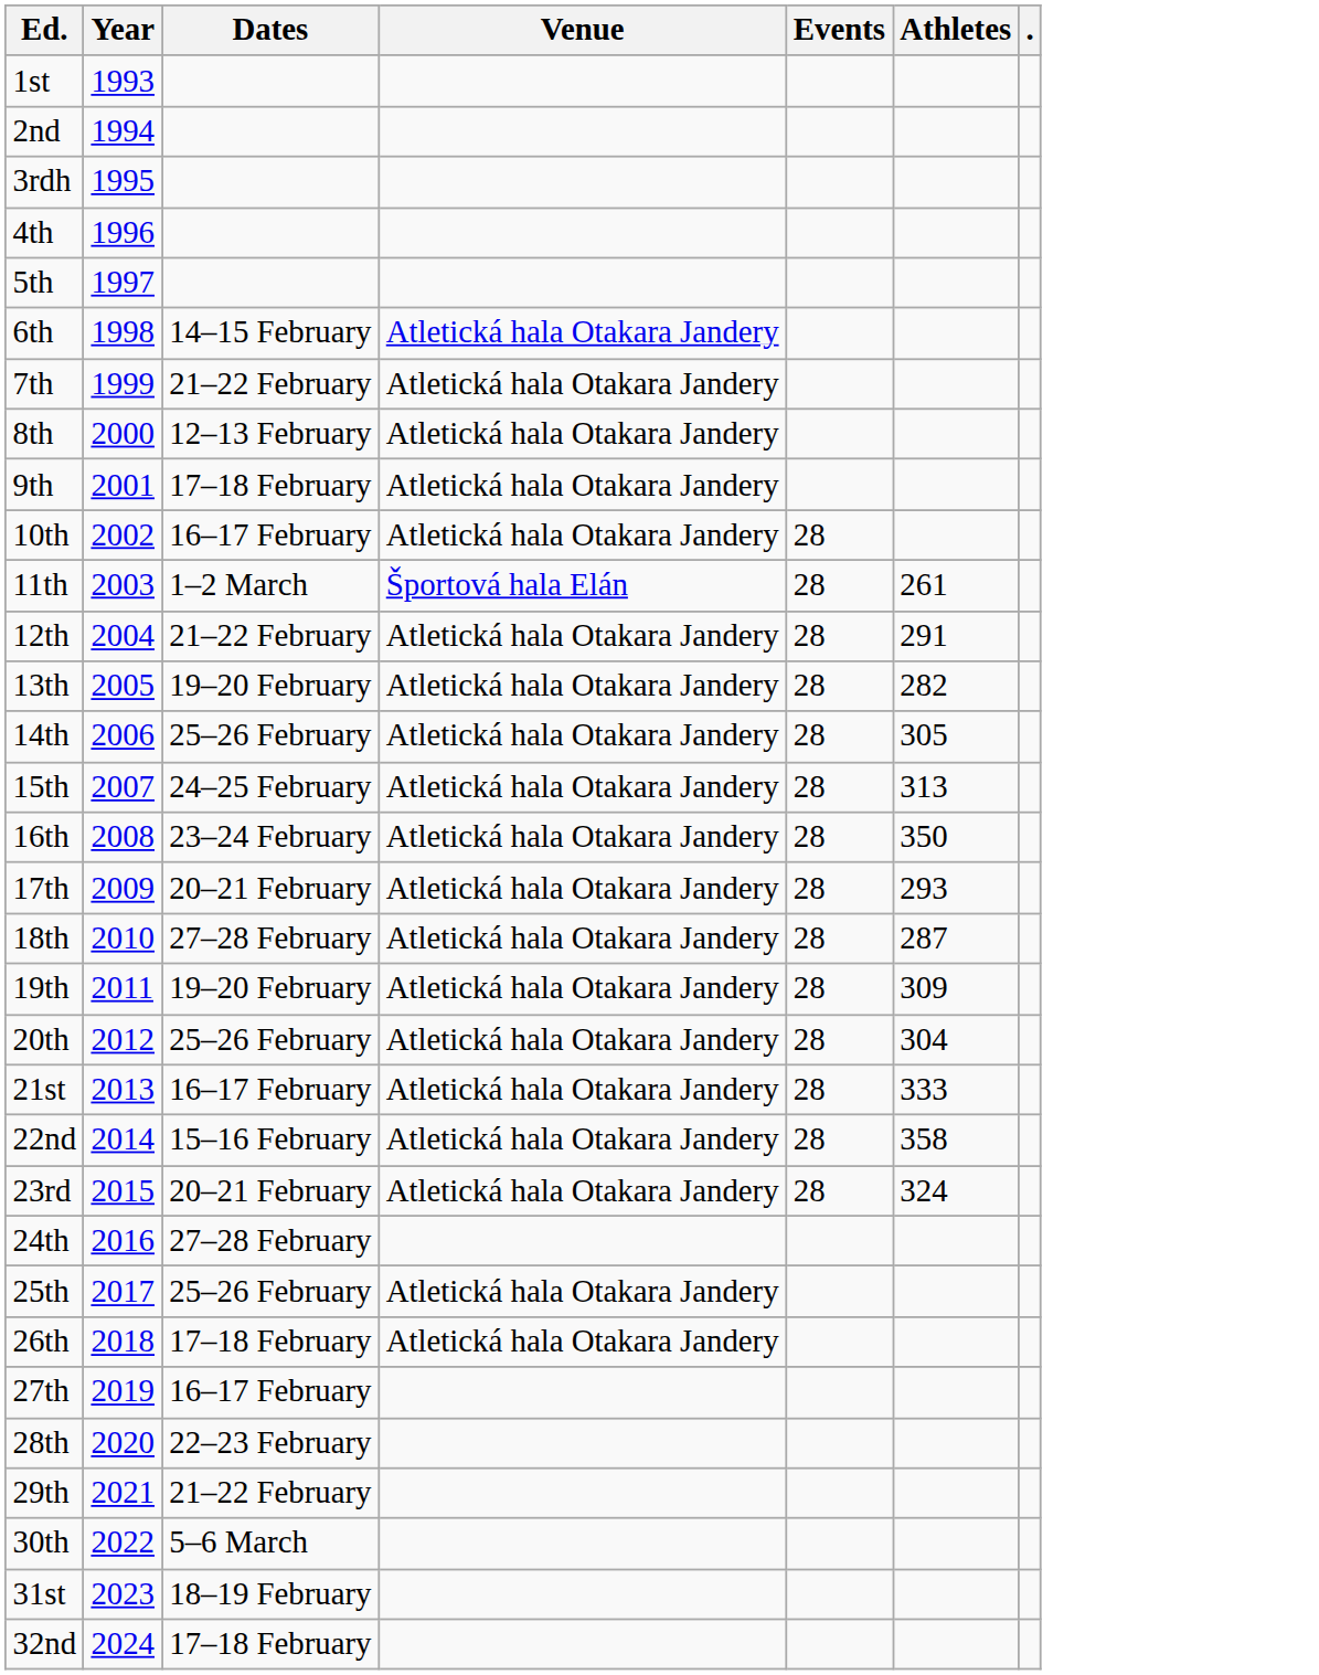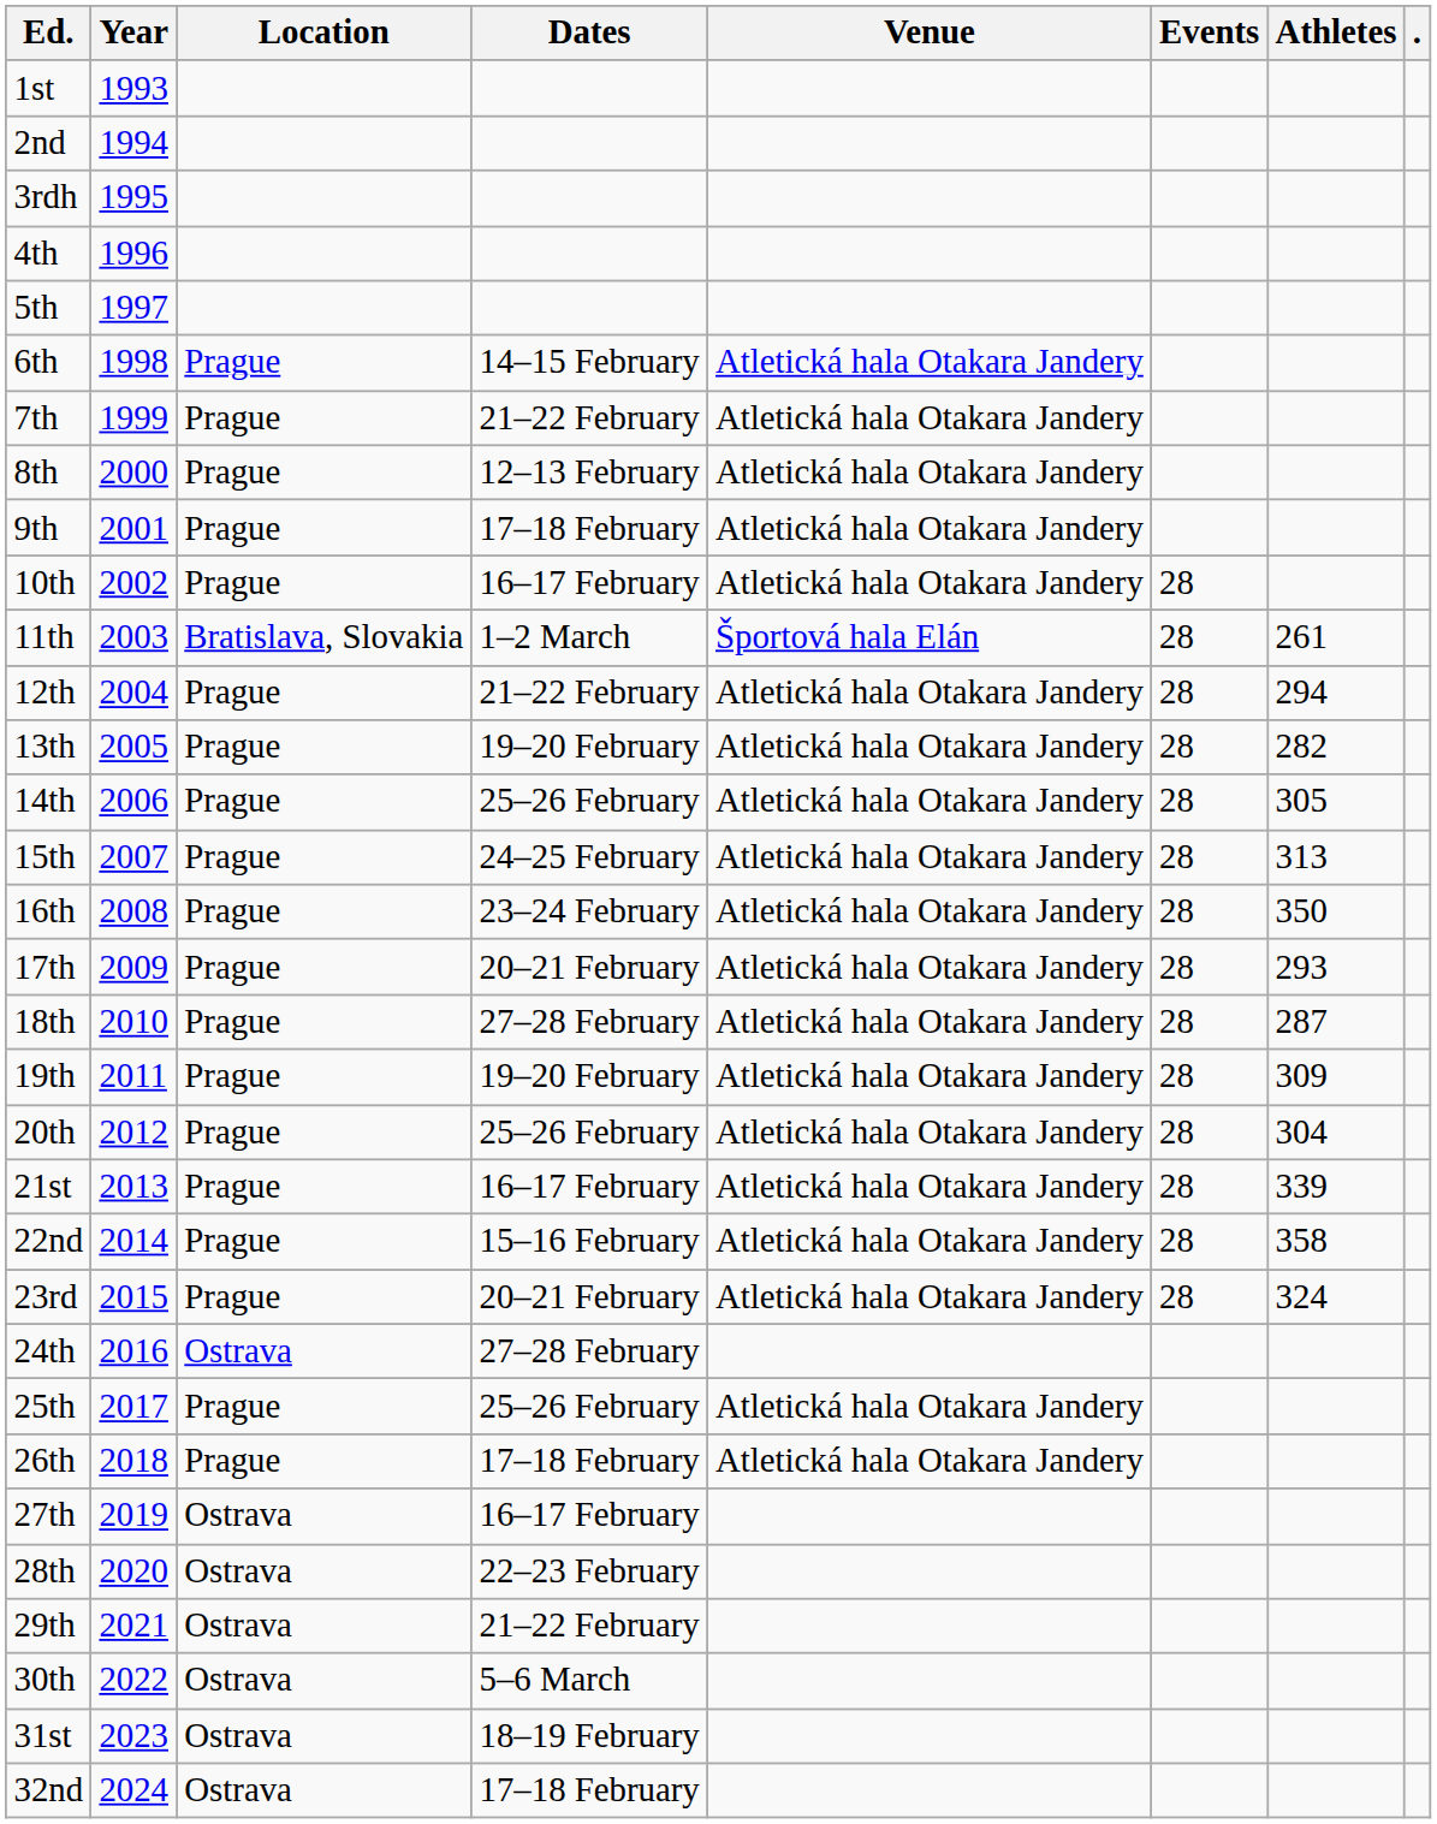+ column: Location | Prague | Prague | Prague | Prague | Prague | Bratislava, Slovakia | Prague | Prague | Prague | Prague | Prague | Prague | Prague | Prague | Prague | Prague | Prague | Prague | Ostrava | Prague | Prague | Ostrava | Ostrava | Ostrava | Ostrava | Ostrava | Ostrava
12th | Athletes: 291 -> 294
21st | Athletes: 333 -> 339
